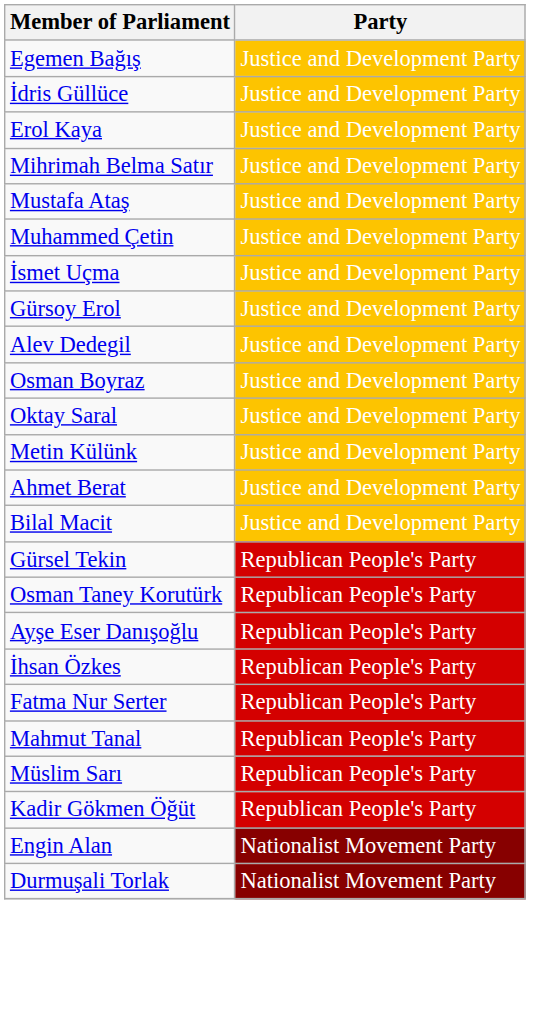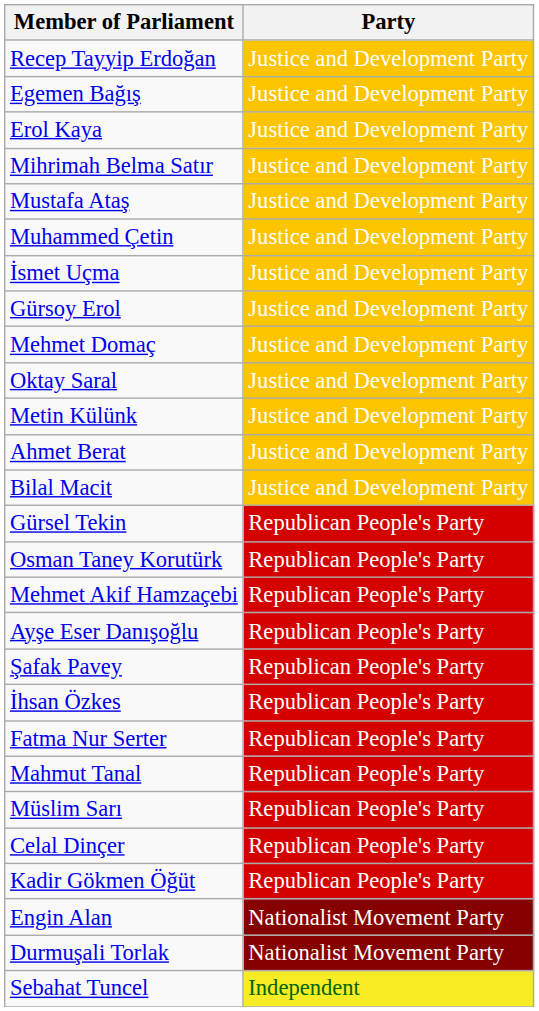+ row: Recep Tayyip Erdoğan | Justice and Development Party
- row: İdris Güllüce | Justice and Development Party
- row: Alev Dedegil | Justice and Development Party
+ row: Mehmet Domaç | Justice and Development Party
- row: Osman Boyraz | Justice and Development Party
+ row: Mehmet Akif Hamzaçebi | Republican People's Party
+ row: Şafak Pavey | Republican People's Party
+ row: Celal Dinçer | Republican People's Party
+ row: Sebahat Tuncel | Independent
